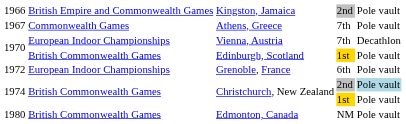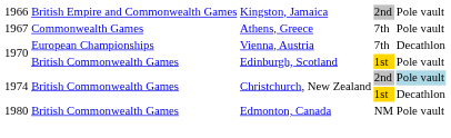Vienna, Austria | column 2: European Indoor Championships -> European Championships
- row: 1972 | European Indoor Championships | Grenoble, France | 6th | Pole vault
Christchurch, New Zealand / 1st | column 5: Pole vault -> Decathlon
